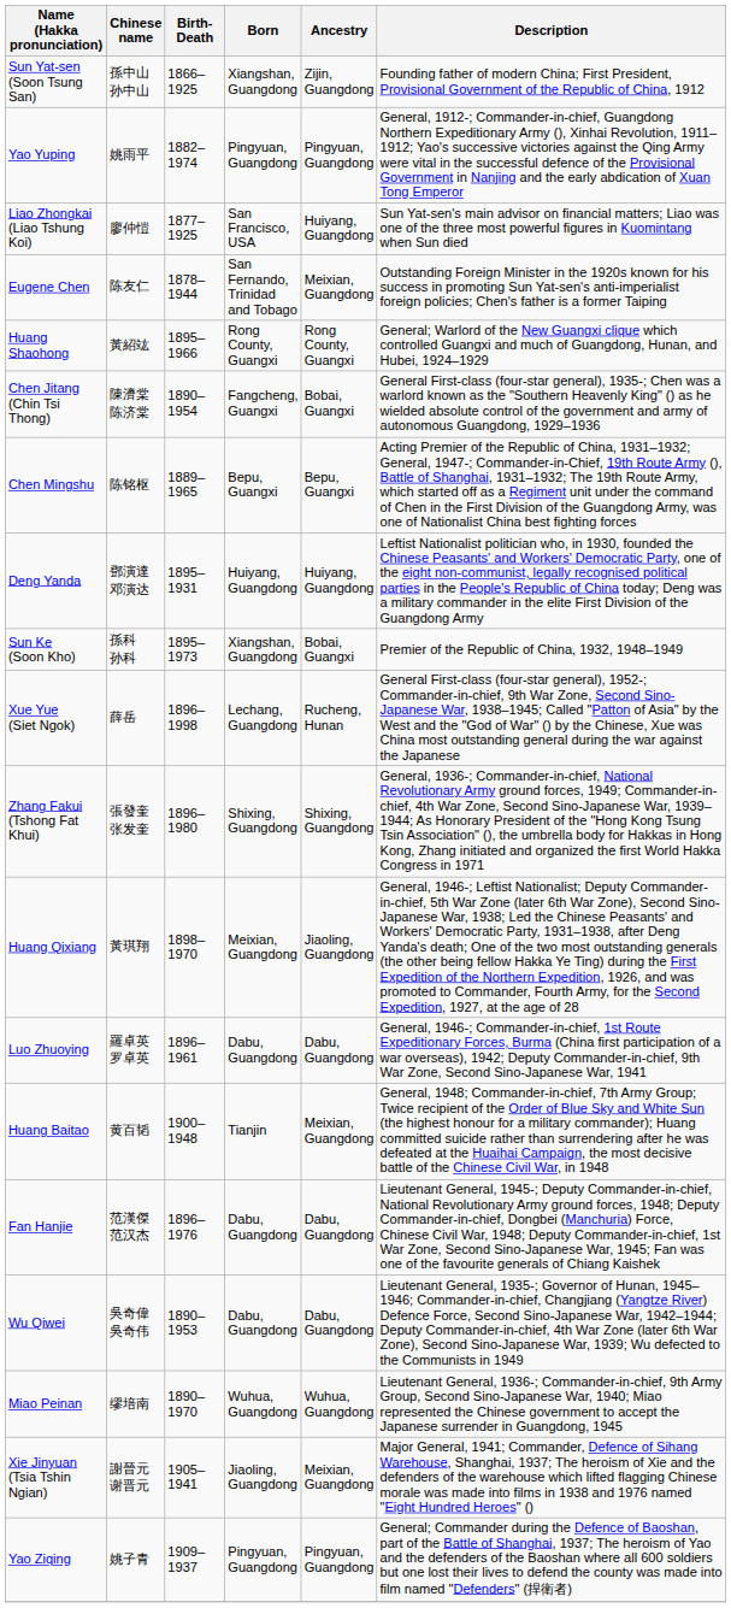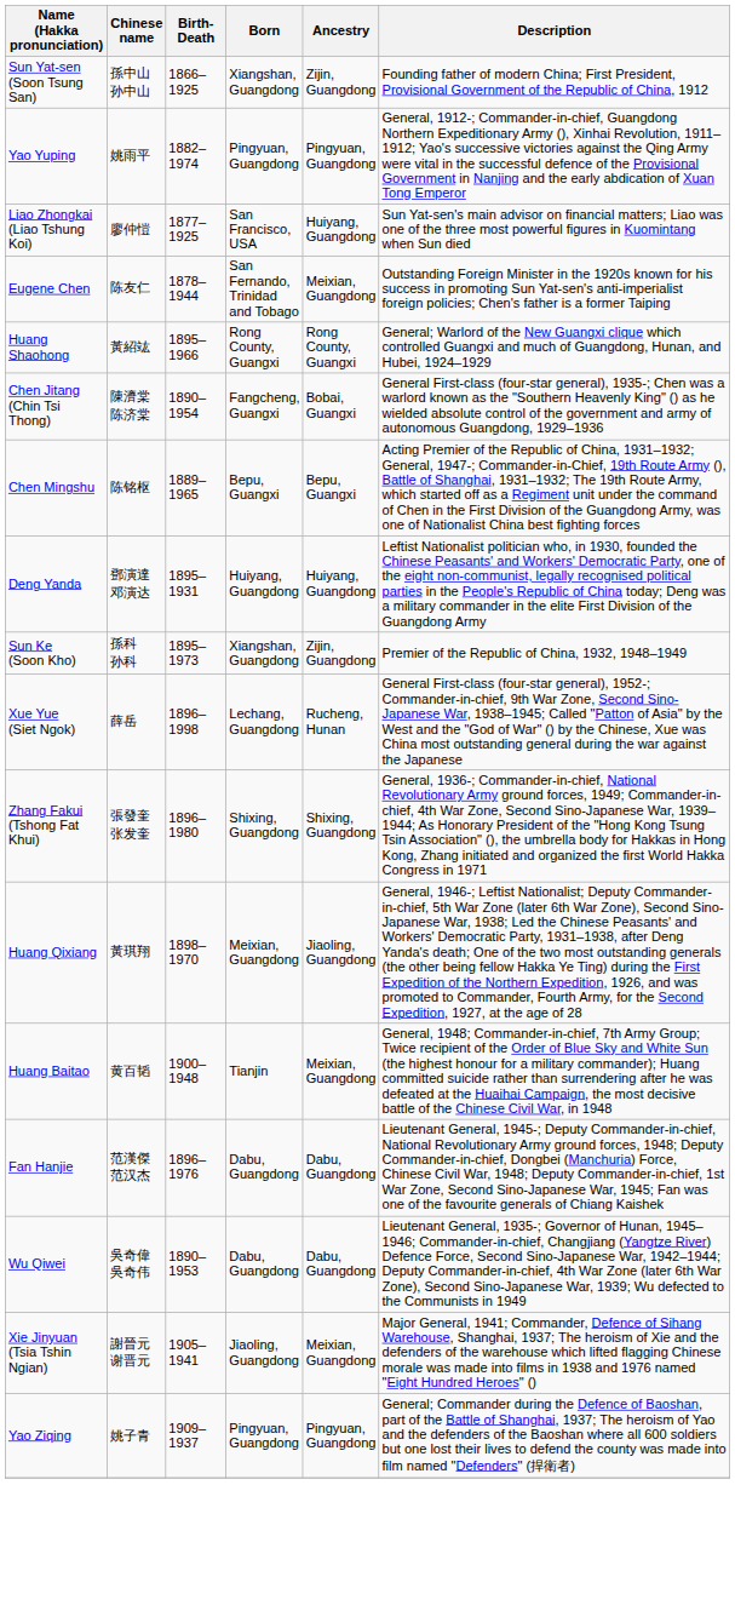Sun Ke (Soon Kho) | Ancestry: Bobai, Guangxi -> Zijin, Guangdong
- row: Luo Zhuoying | 羅卓英 罗卓英 | 1896–1961 | Dabu, Guangdong | Dabu, Guangdong | General, 1946-; Commander-in-chief, 1st Route Expeditionary Forces, Burma (China first participation of a war overseas), 1942; Deputy Commander-in-chief, 9th War Zone, Second Sino-Japanese War, 1941
- row: Miao Peinan | 缪培南 | 1890–1970 | Wuhua, Guangdong | Wuhua, Guangdong | Lieutenant General, 1936-; Commander-in-chief, 9th Army Group, Second Sino-Japanese War, 1940; Miao represented the Chinese government to accept the Japanese surrender in Guangdong, 1945
